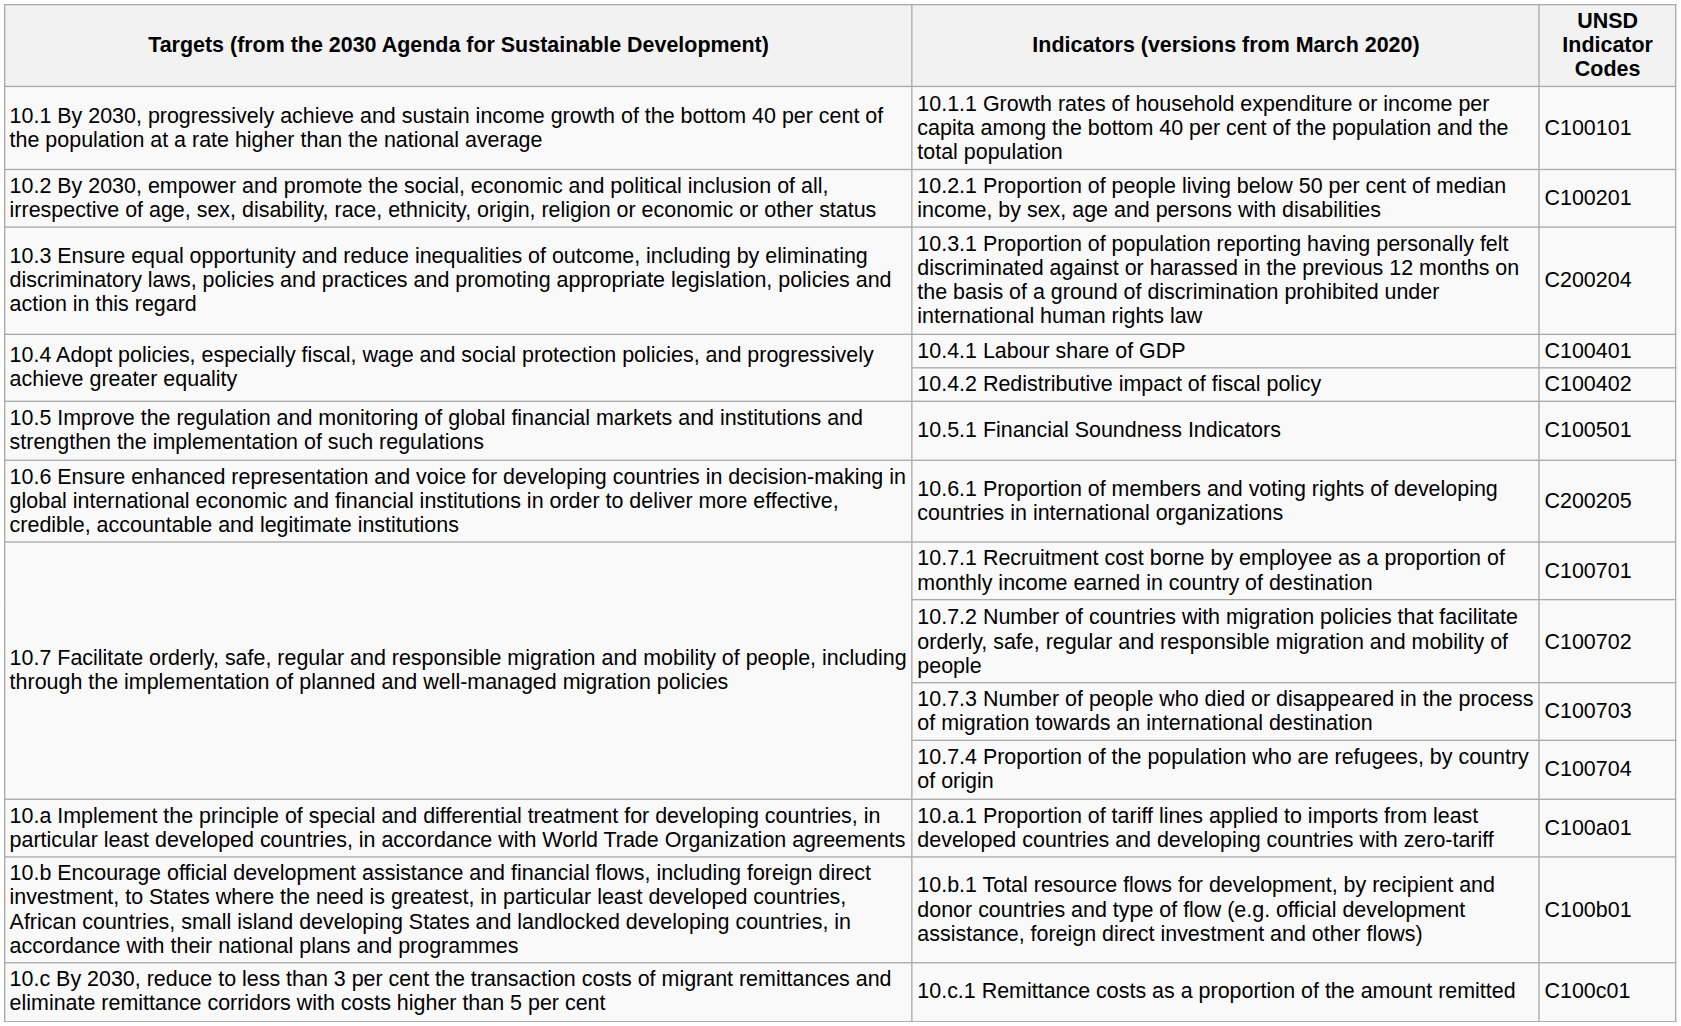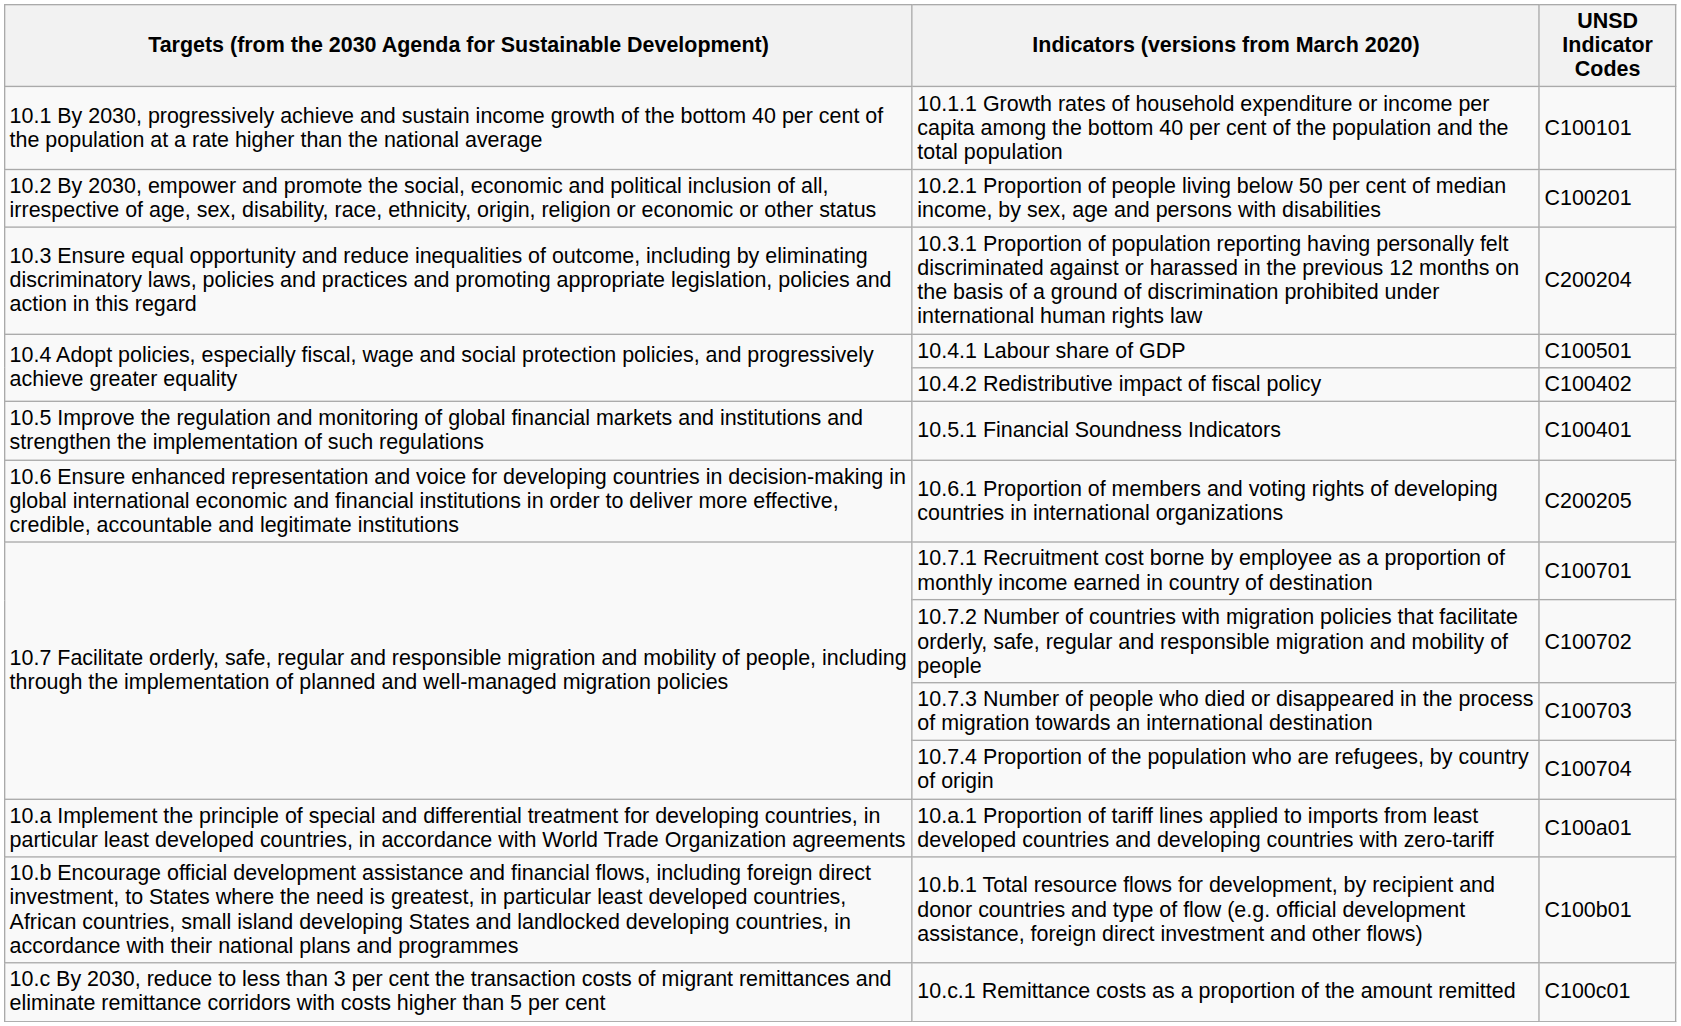10.4.1 Labour share of GDP | UNSD Indicator Codes: C100401 -> C100501
10.5.1 Financial Soundness Indicators | UNSD Indicator Codes: C100501 -> C100401
